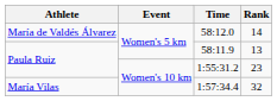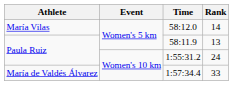58:12.0 | Athlete: María de Valdés Álvarez -> María Vilas
1:55:31.2 | Rank: 23 -> 24
1:57:34.4 | Athlete: María Vilas -> María de Valdés Álvarez
1:57:34.4 | Rank: 32 -> 33
